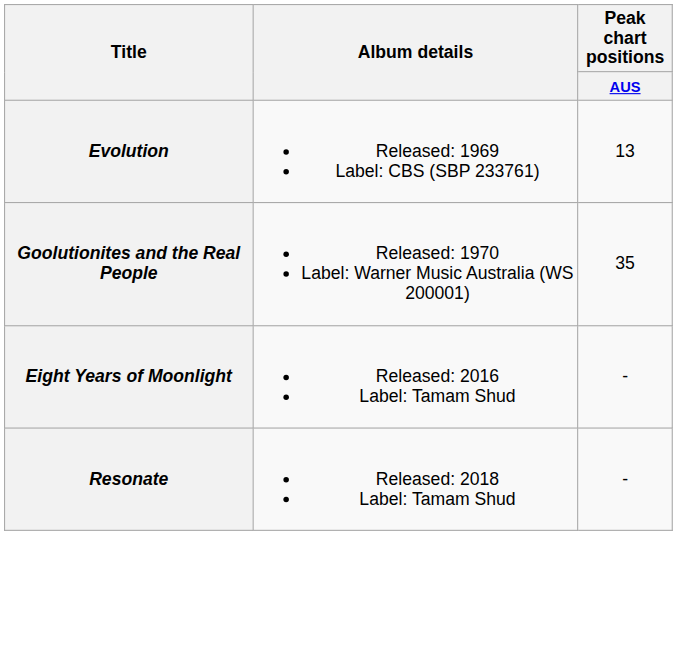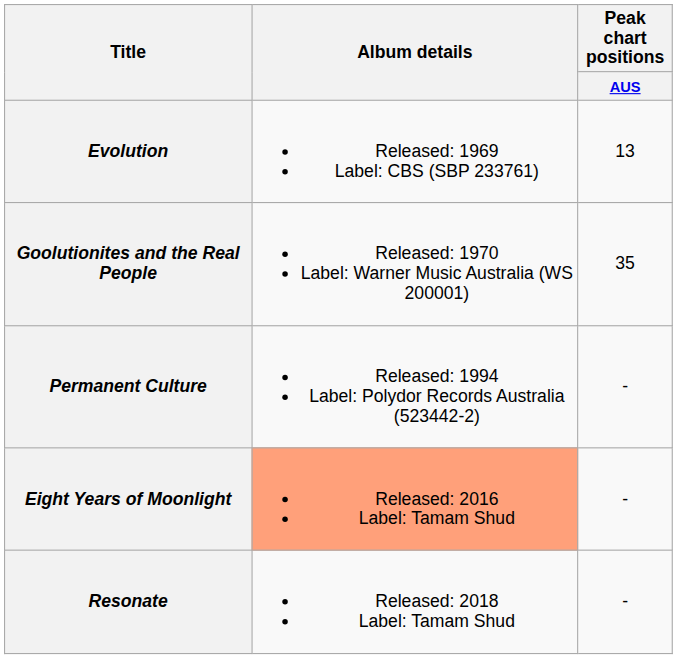+ row: Permanent Culture | Released: 1994 Label: Polydor Records Australia (523442-2) | -
Eight Years of Moonlight | Album details: no background -> lightsalmon background
